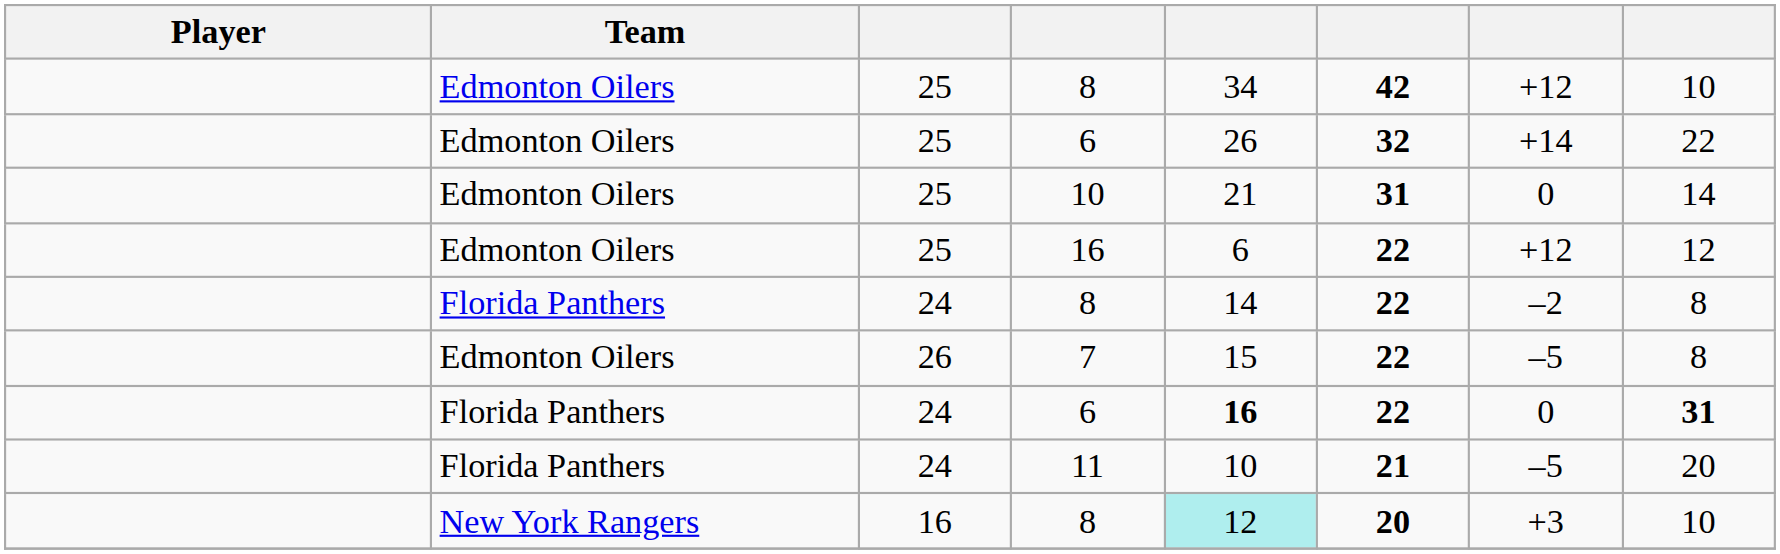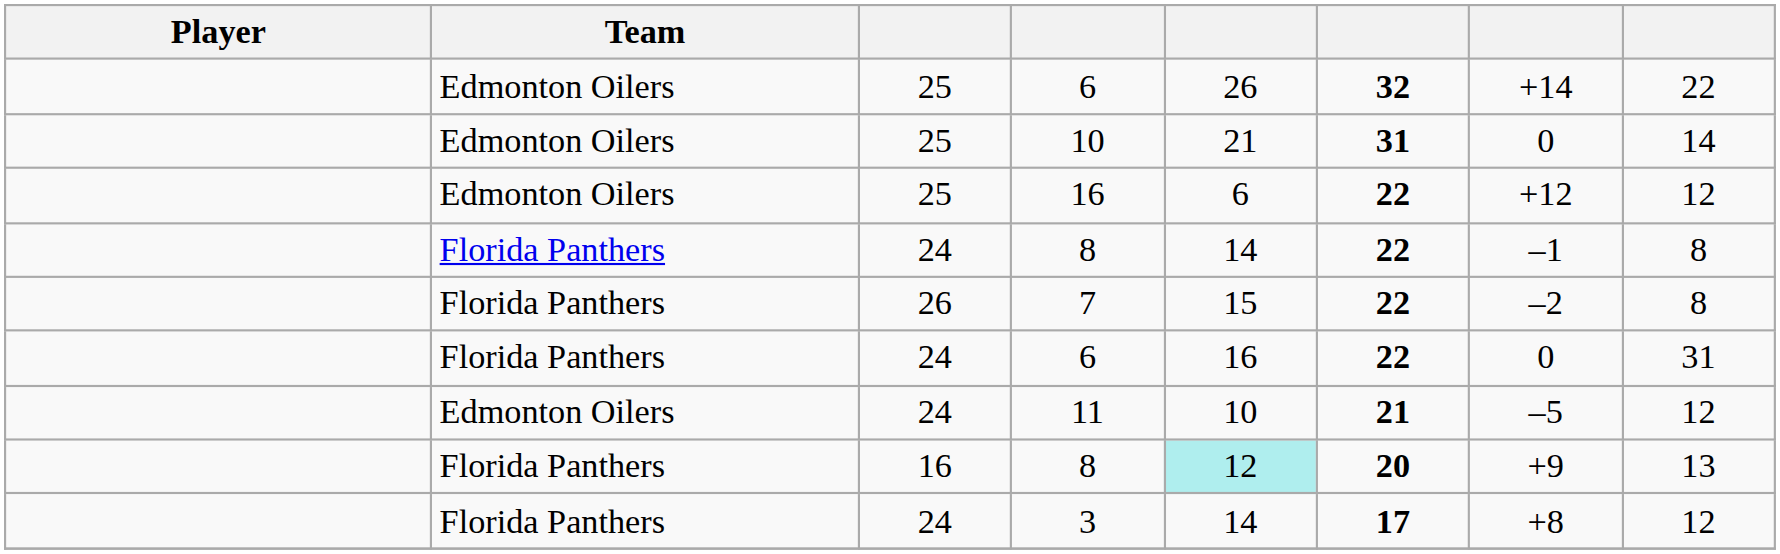- row: Edmonton Oilers | 25 | 8 | 34 | 42 | +12 | 10
24 / 8 | column 7: –2 -> –1
7 | Team: Edmonton Oilers -> Florida Panthers
7 | column 7: –5 -> –2
24 / 6 | column 5: bold -> normal
24 / 6 | column 8: bold -> normal
11 | Team: Florida Panthers -> Edmonton Oilers
11 | column 8: 20 -> 12
16 / 8 | Team: New York Rangers -> Florida Panthers
16 / 8 | column 7: +3 -> +9
16 / 8 | column 8: 10 -> 13
+ row: Florida Panthers | 24 | 3 | 14 | 17 | +8 | 12
